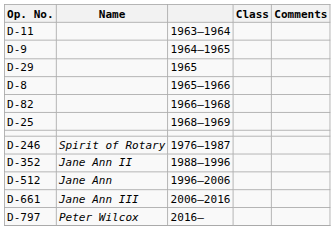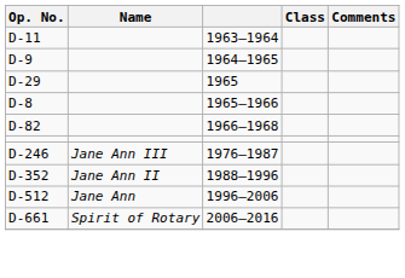- row: D-25 | 1968–1969
D-246 | Name: Spirit of Rotary -> Jane Ann III
D-661 | Name: Jane Ann III -> Spirit of Rotary
- row: D-797 | Peter Wilcox | 2016–
